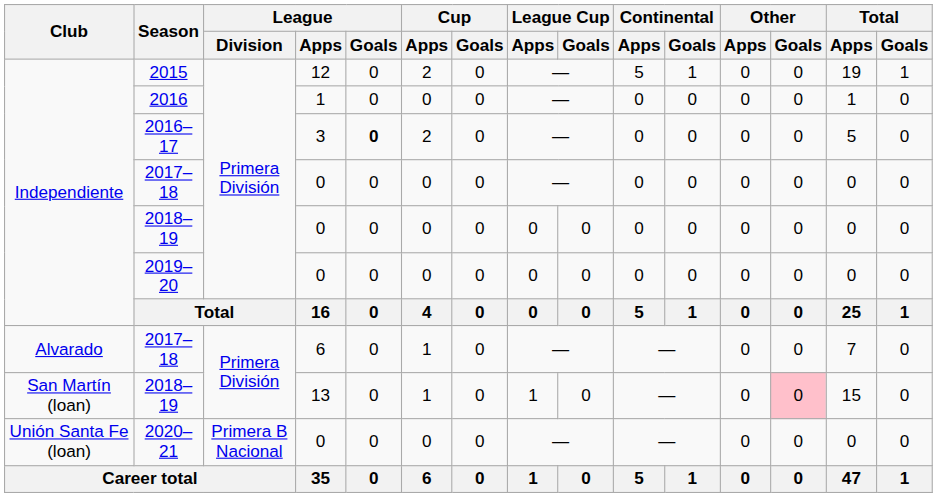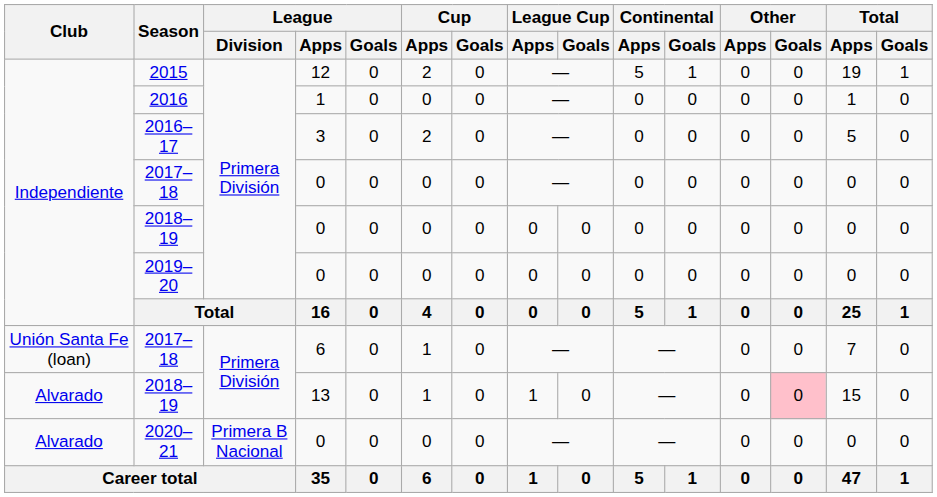2016–17 | League / Goals: bold -> normal
2017–18 / 6 | Club: Alvarado -> Unión Santa Fe (loan)
2018–19 / 13 | Club: San Martín (loan) -> Alvarado
2020–21 | Club: Unión Santa Fe (loan) -> Alvarado
